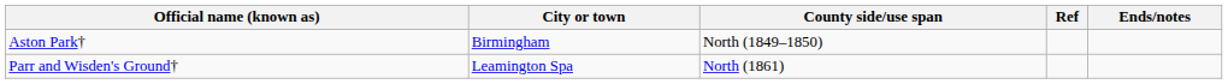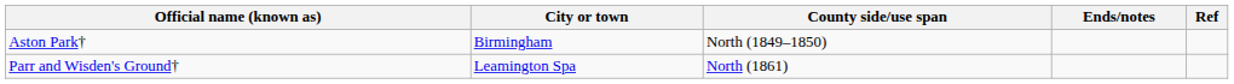columns swapped: Ends/notes <-> Ref
